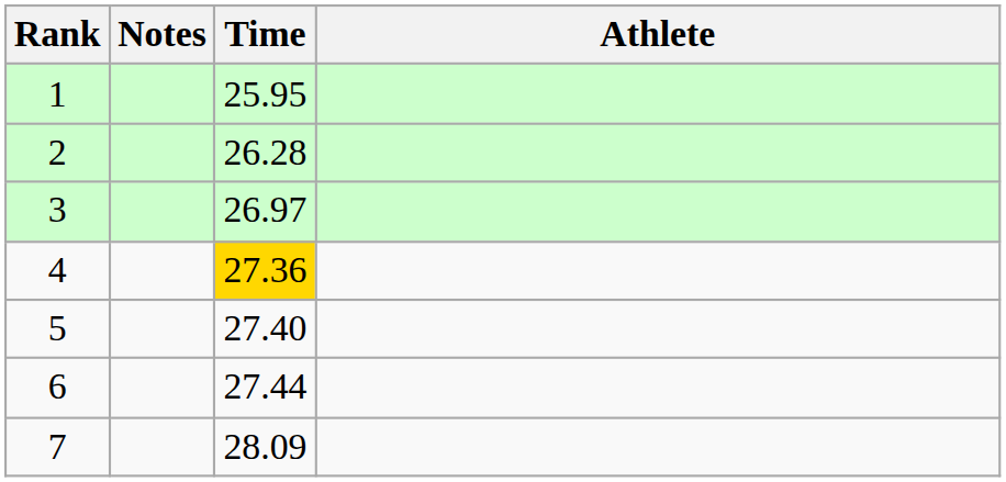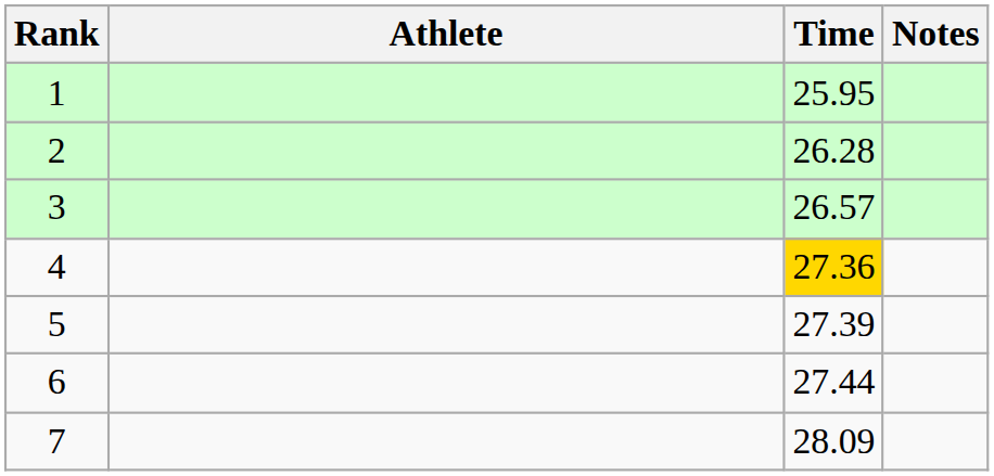columns swapped: Athlete <-> Notes
3 | Time: 26.97 -> 26.57
5 | Time: 27.40 -> 27.39
